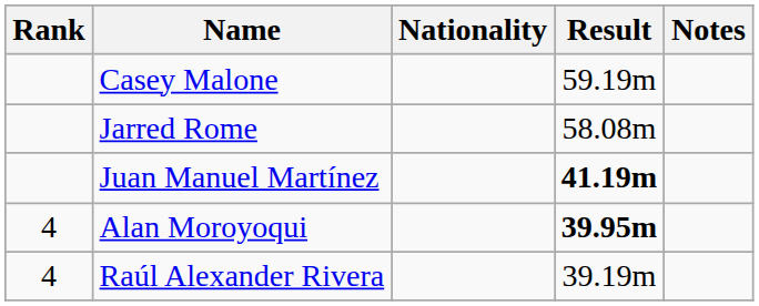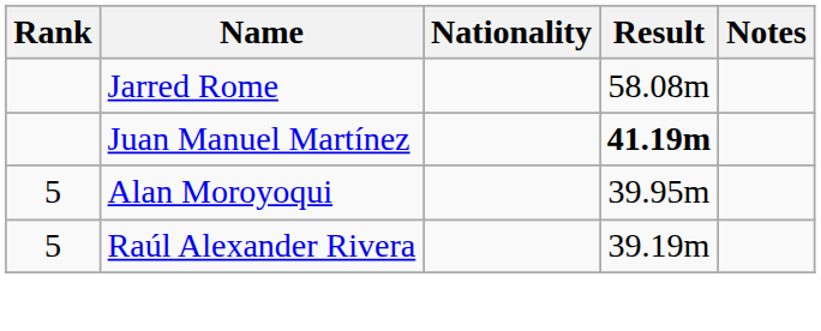- row: Casey Malone | 59.19m
Alan Moroyoqui | Rank: 4 -> 5
Alan Moroyoqui | Result: bold -> normal
Raúl Alexander Rivera | Rank: 4 -> 5
